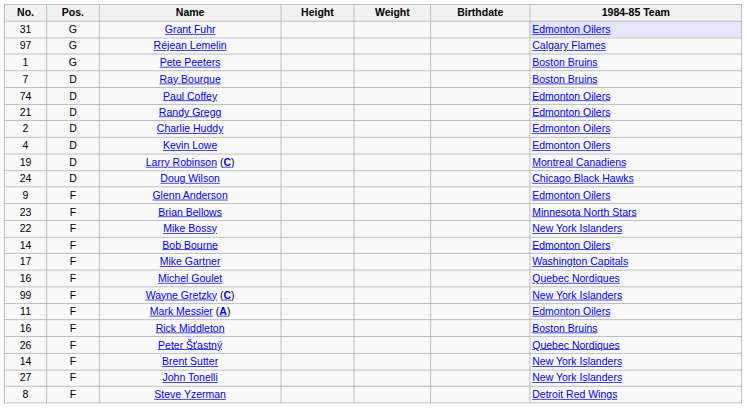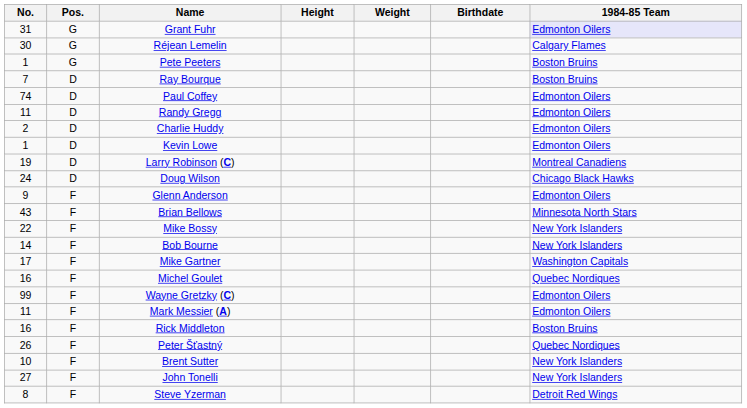Réjean Lemelin | No.: 97 -> 30
Randy Gregg | No.: 21 -> 11
Kevin Lowe | No.: 4 -> 1
Brian Bellows | No.: 23 -> 43
Bob Bourne | 1984-85 Team: Edmonton Oilers -> New York Islanders
Wayne Gretzky (C) | 1984-85 Team: New York Islanders -> Edmonton Oilers
Brent Sutter | No.: 14 -> 10
